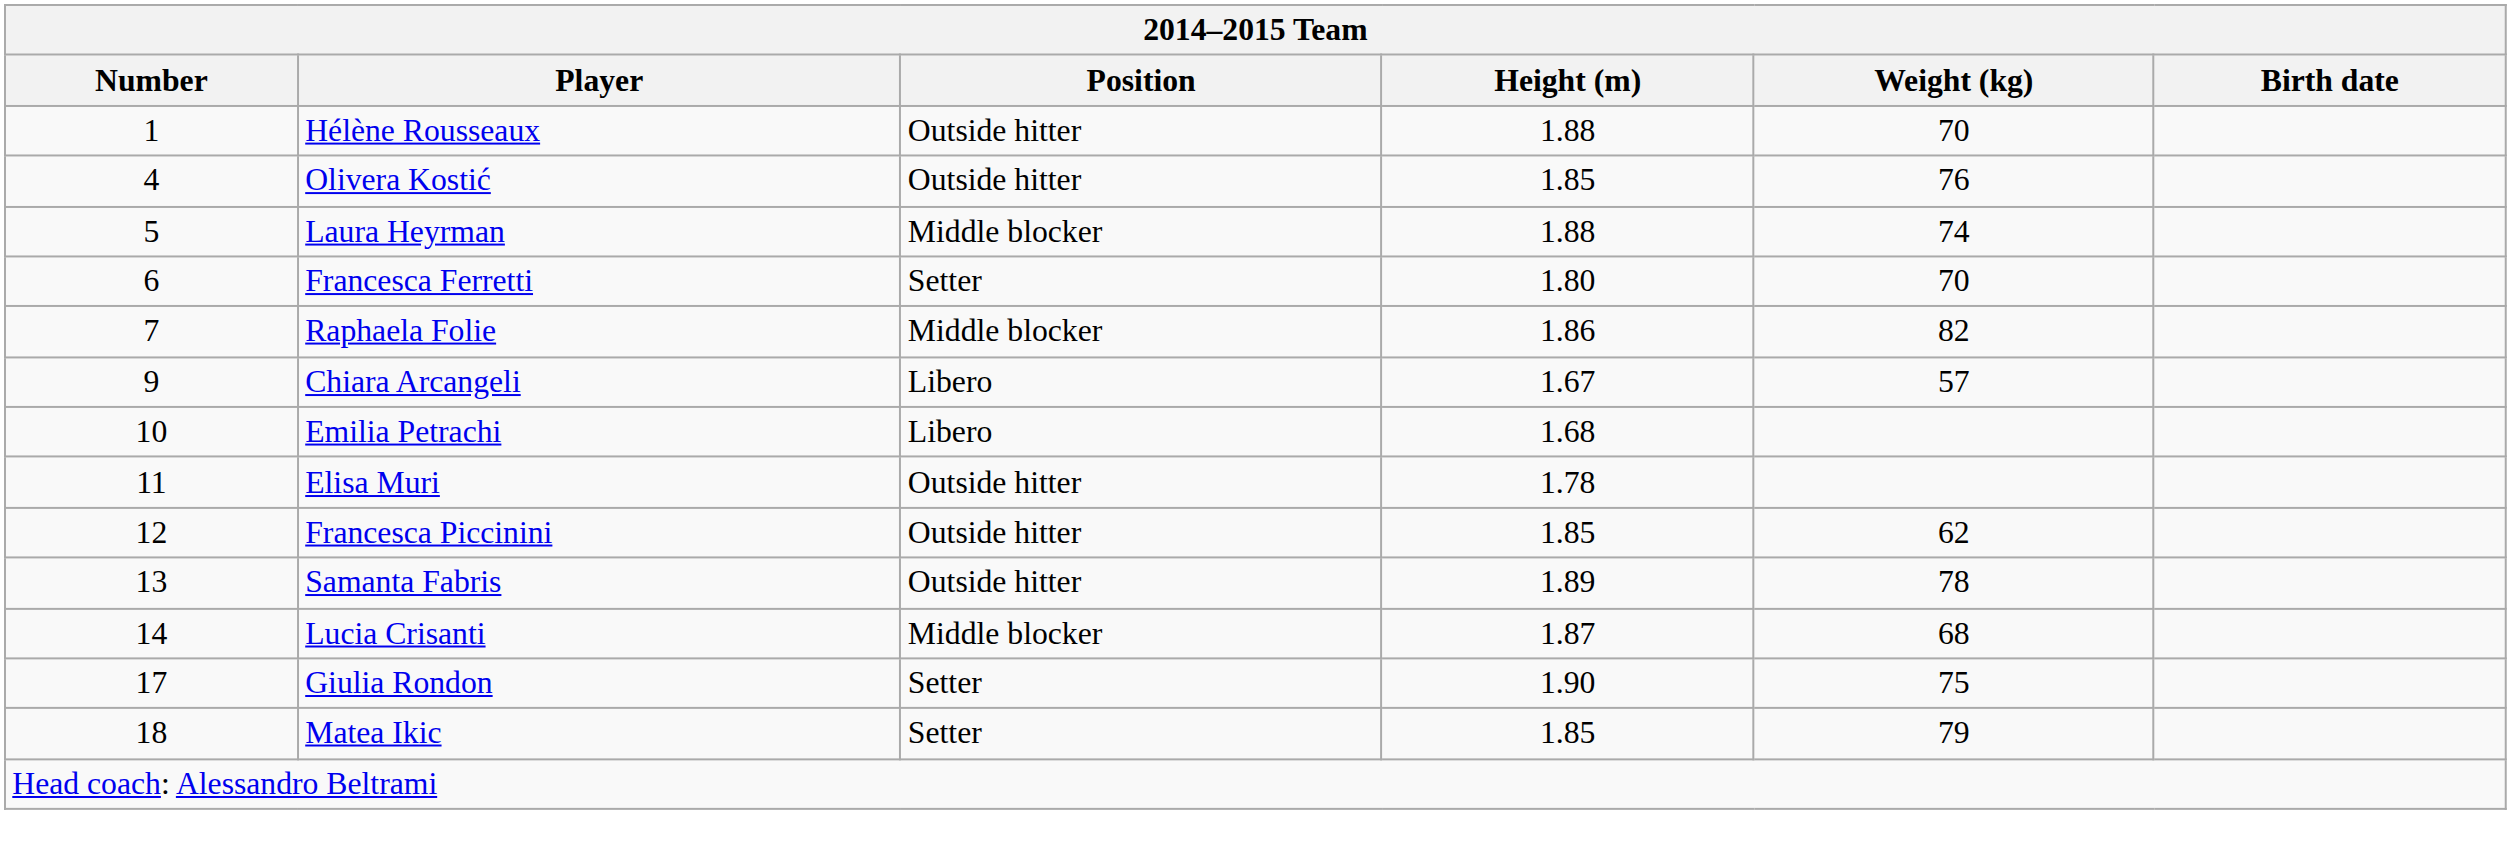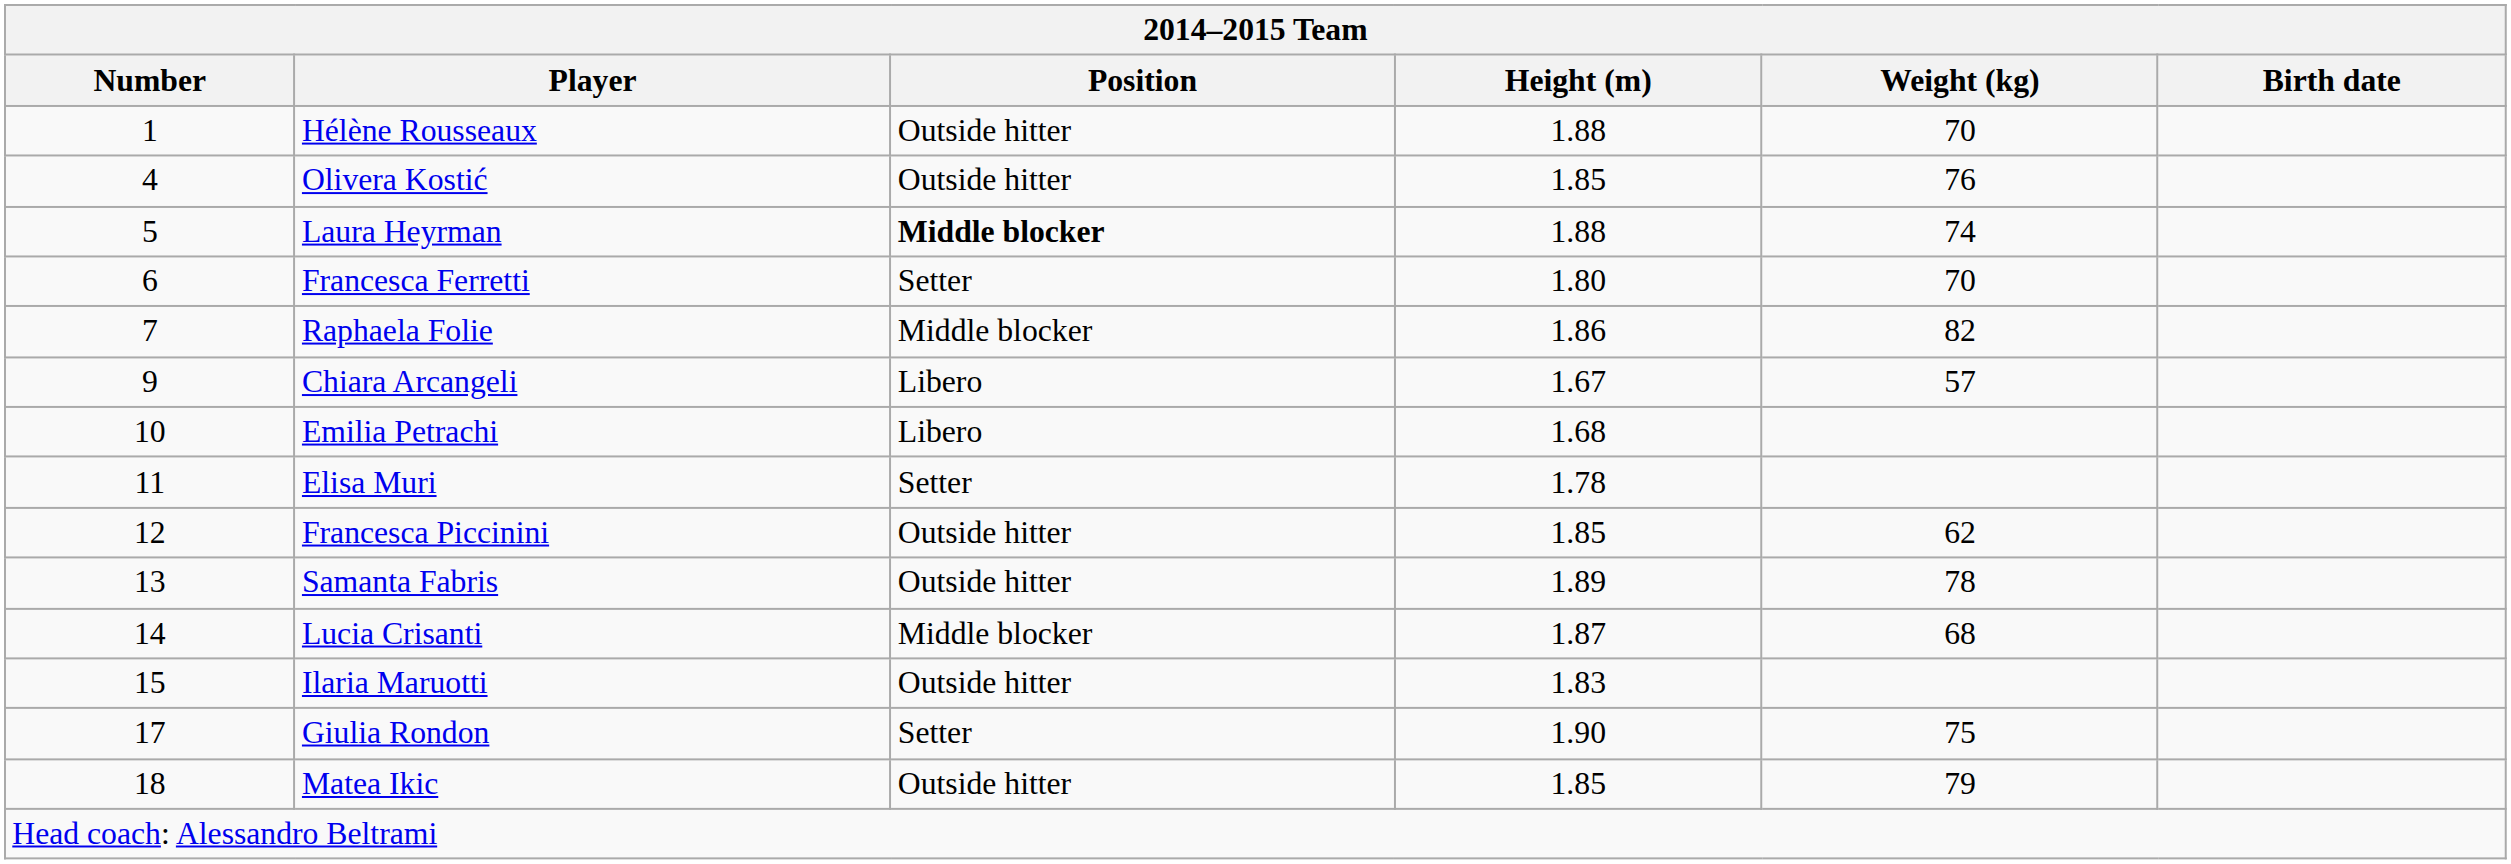Laura Heyrman | Position: normal -> bold
Elisa Muri | Position: Outside hitter -> Setter
+ row: 15 | Ilaria Maruotti | Outside hitter | 1.83
Matea Ikic | Position: Setter -> Outside hitter
